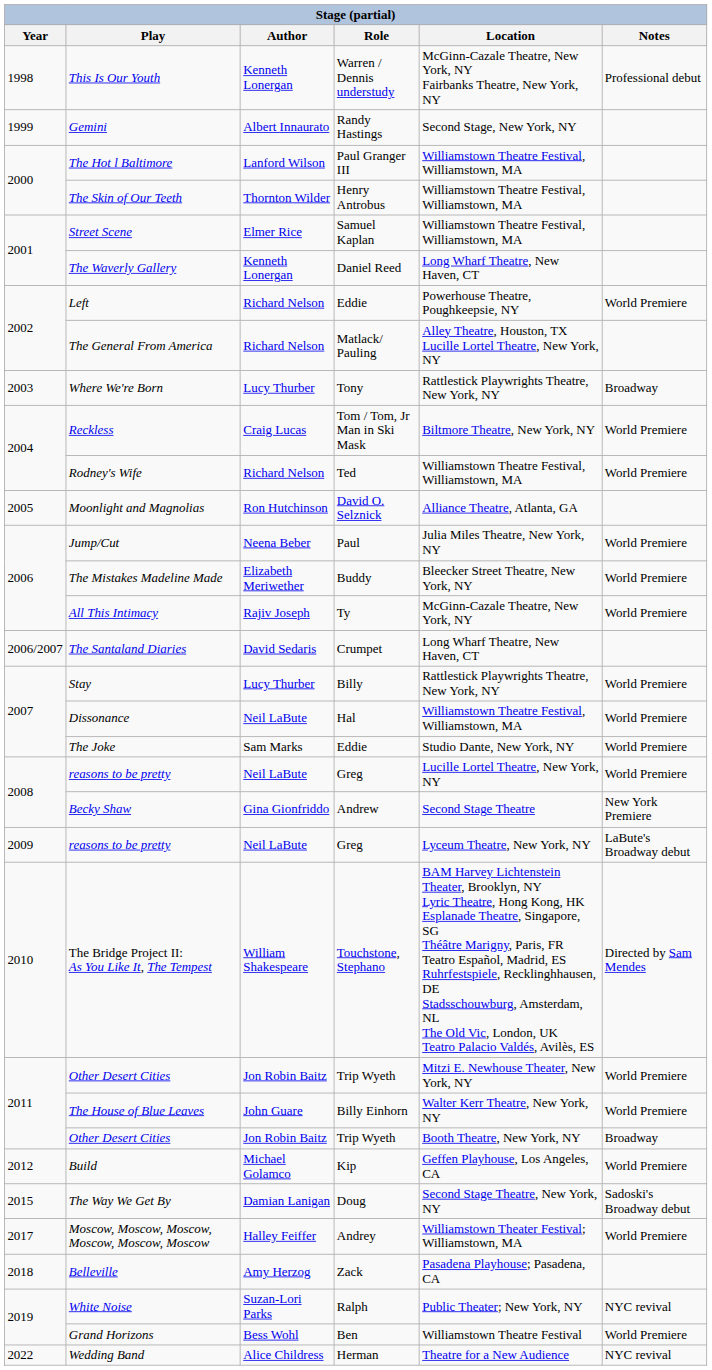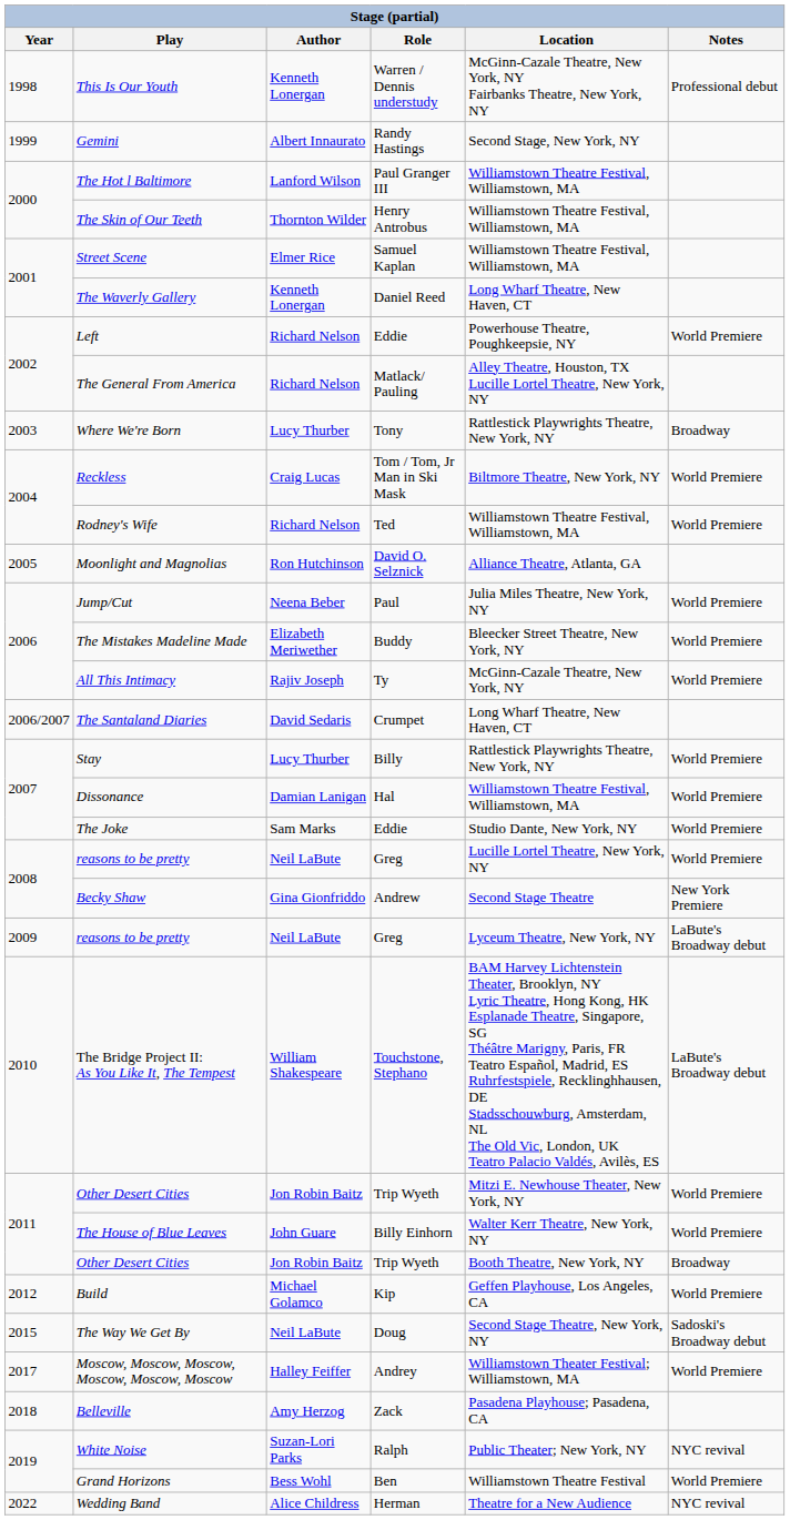Dissonance | Author: Neil LaBute -> Damian Lanigan
The Bridge Project II: As You Like It, The Tempest | Notes: Directed by Sam Mendes -> LaBute's Broadway debut
The Way We Get By | Author: Damian Lanigan -> Neil LaBute
